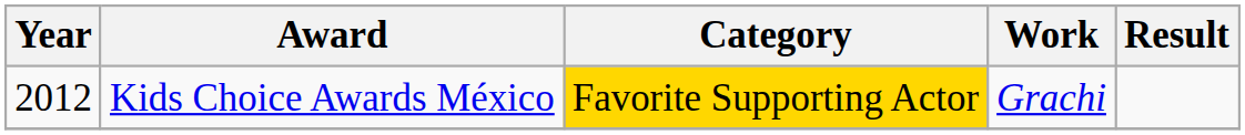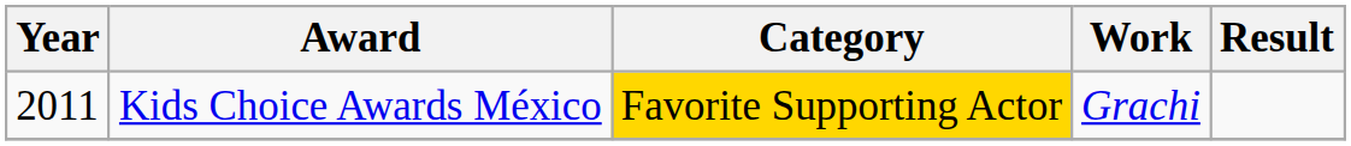Kids Choice Awards México | Year: 2012 -> 2011
